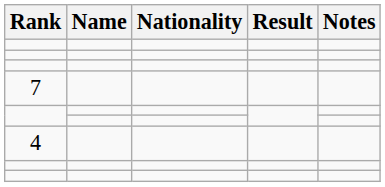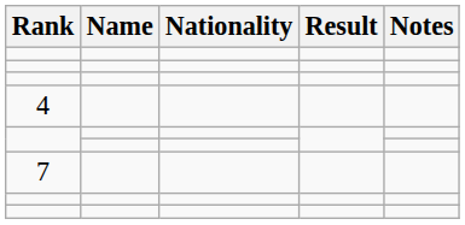rows swapped: 4 <-> 7
